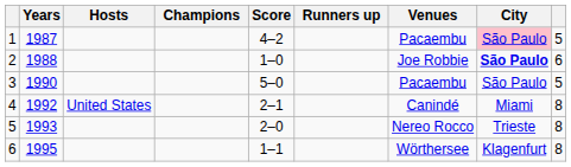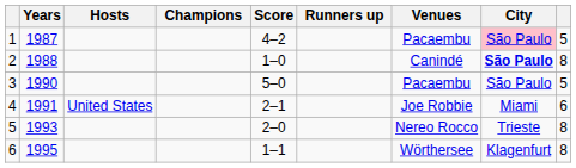2 | Venues: Joe Robbie -> Canindé
2 | column 9: 6 -> 8
4 | Years: 1992 -> 1991
4 | Venues: Canindé -> Joe Robbie
4 | column 9: 8 -> 6
